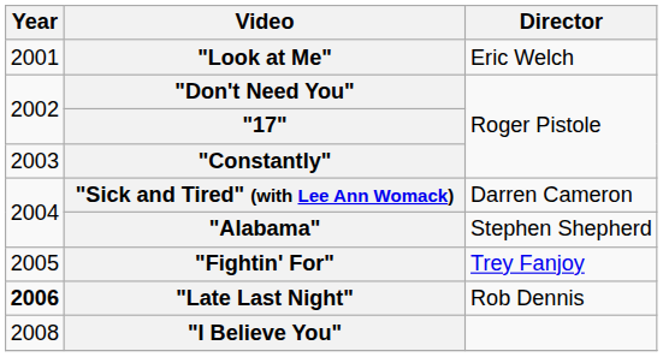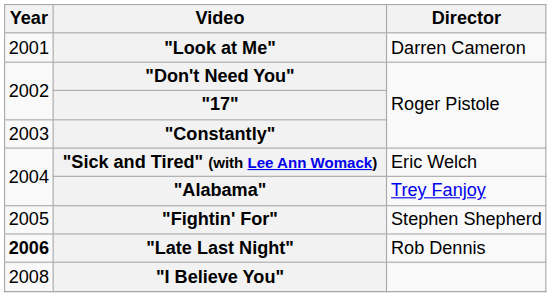"Look at Me" | Director: Eric Welch -> Darren Cameron
"Sick and Tired" (with Lee Ann Womack) | Director: Darren Cameron -> Eric Welch
"Alabama" | Director: Stephen Shepherd -> Trey Fanjoy
"Fightin' For" | Director: Trey Fanjoy -> Stephen Shepherd
